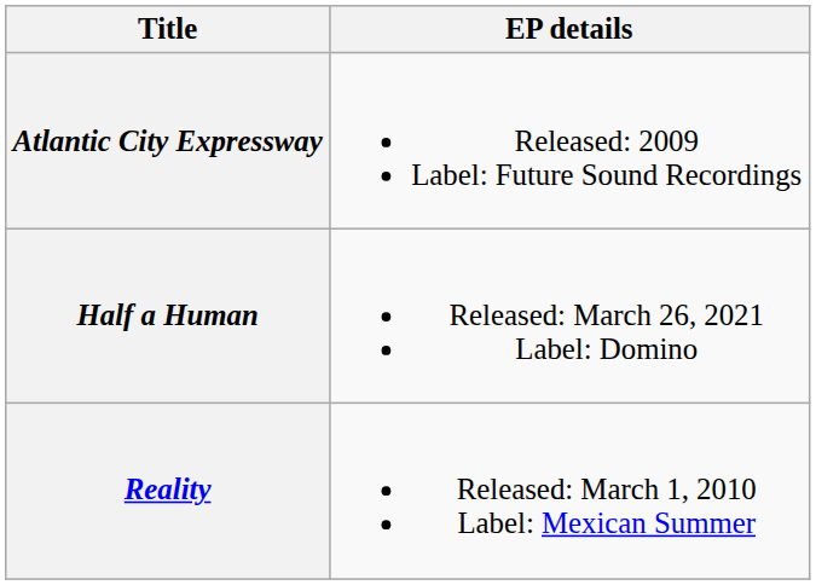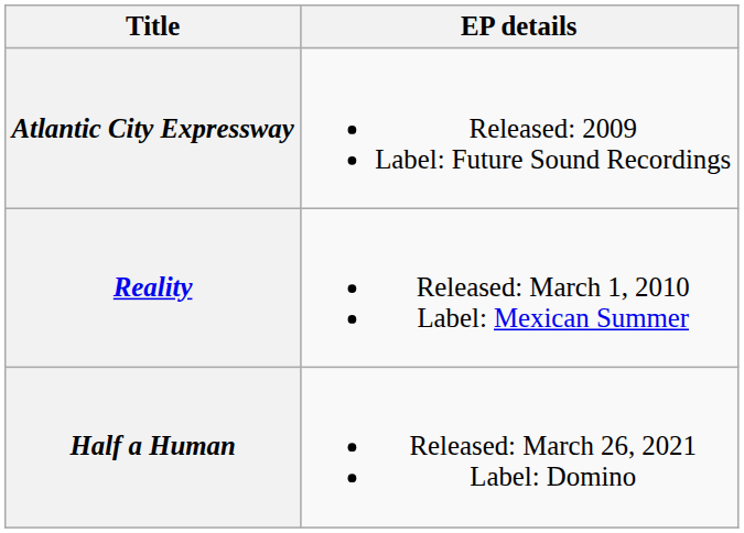rows swapped: Reality <-> Half a Human
